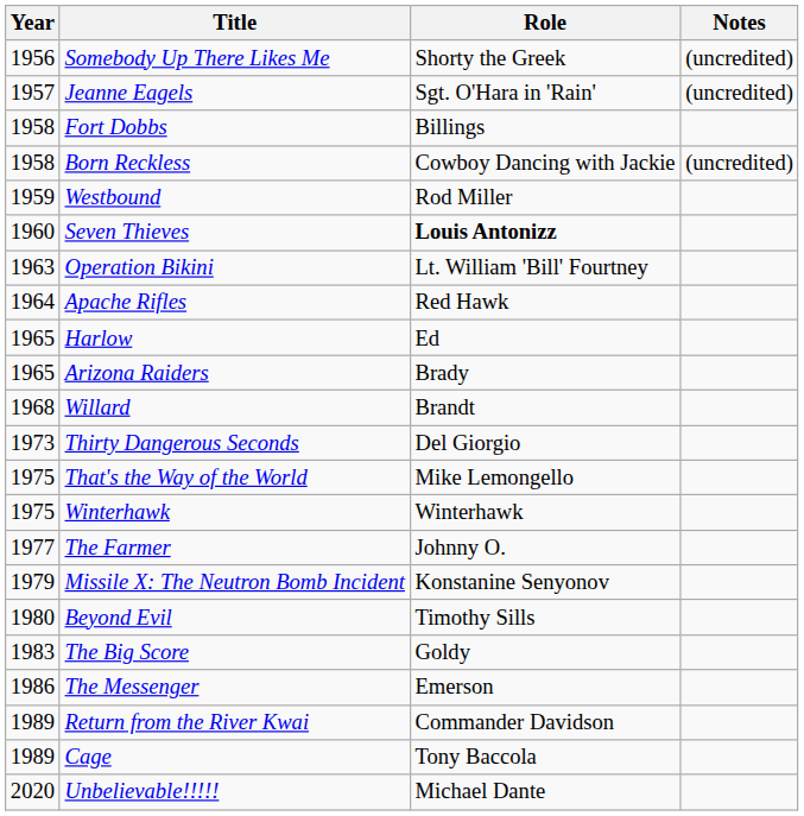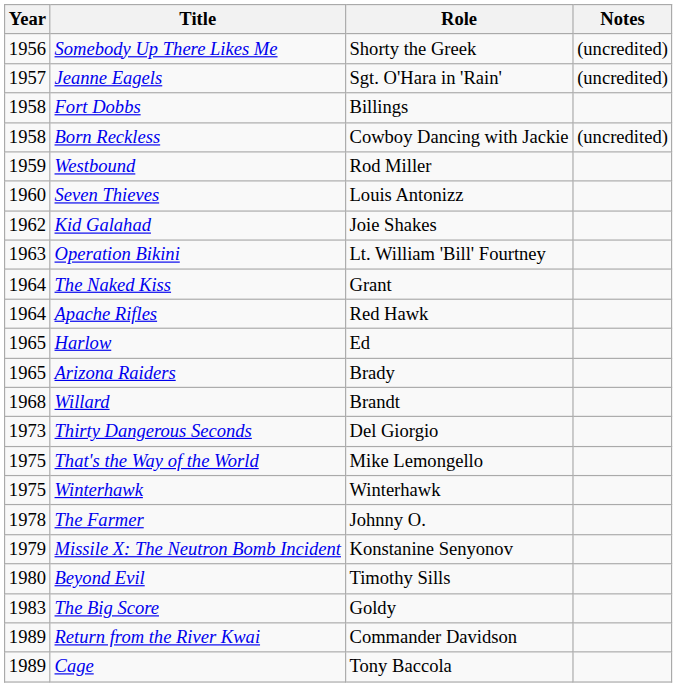Seven Thieves | Role: bold -> normal
+ row: 1962 | Kid Galahad | Joie Shakes
+ row: 1964 | The Naked Kiss | Grant
The Farmer | Year: 1977 -> 1978
- row: 1986 | The Messenger | Emerson
- row: 2020 | Unbelievable!!!!! | Michael Dante
